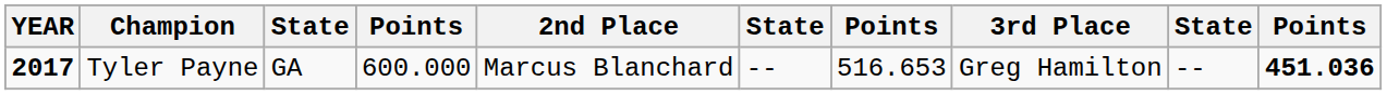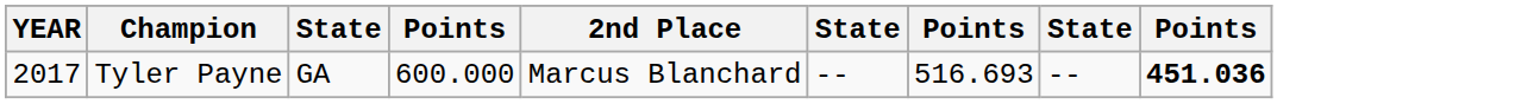- column: 3rd Place | Greg Hamilton
Tyler Payne | YEAR: bold -> normal
Tyler Payne | column 7: 516.653 -> 516.693
